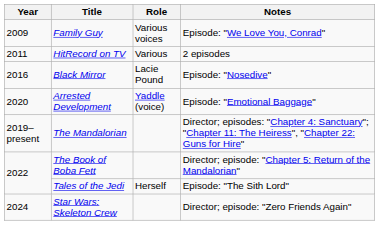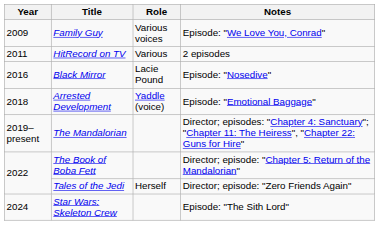Arrested Development | Year: 2020 -> 2018
Tales of the Jedi | Notes: Episode: "The Sith Lord" -> Director; episode: "Zero Friends Again"
Star Wars: Skeleton Crew | Notes: Director; episode: "Zero Friends Again" -> Episode: "The Sith Lord"
